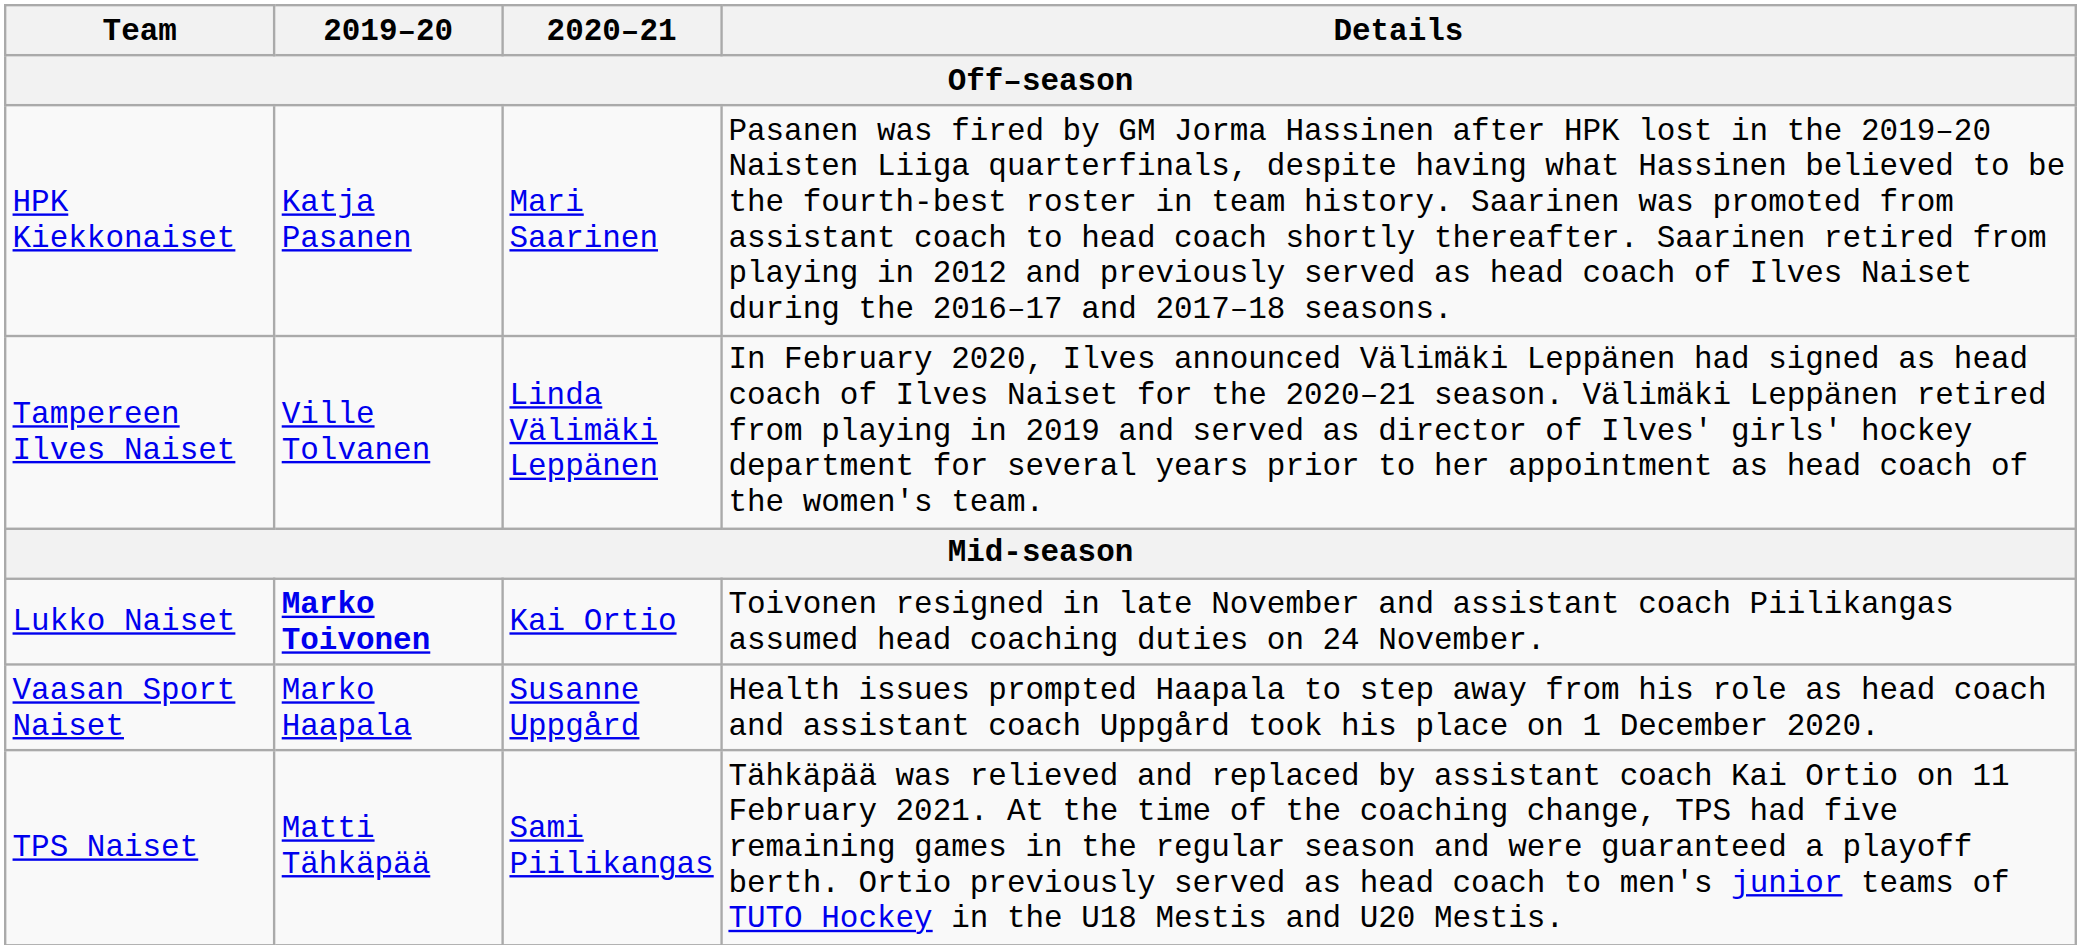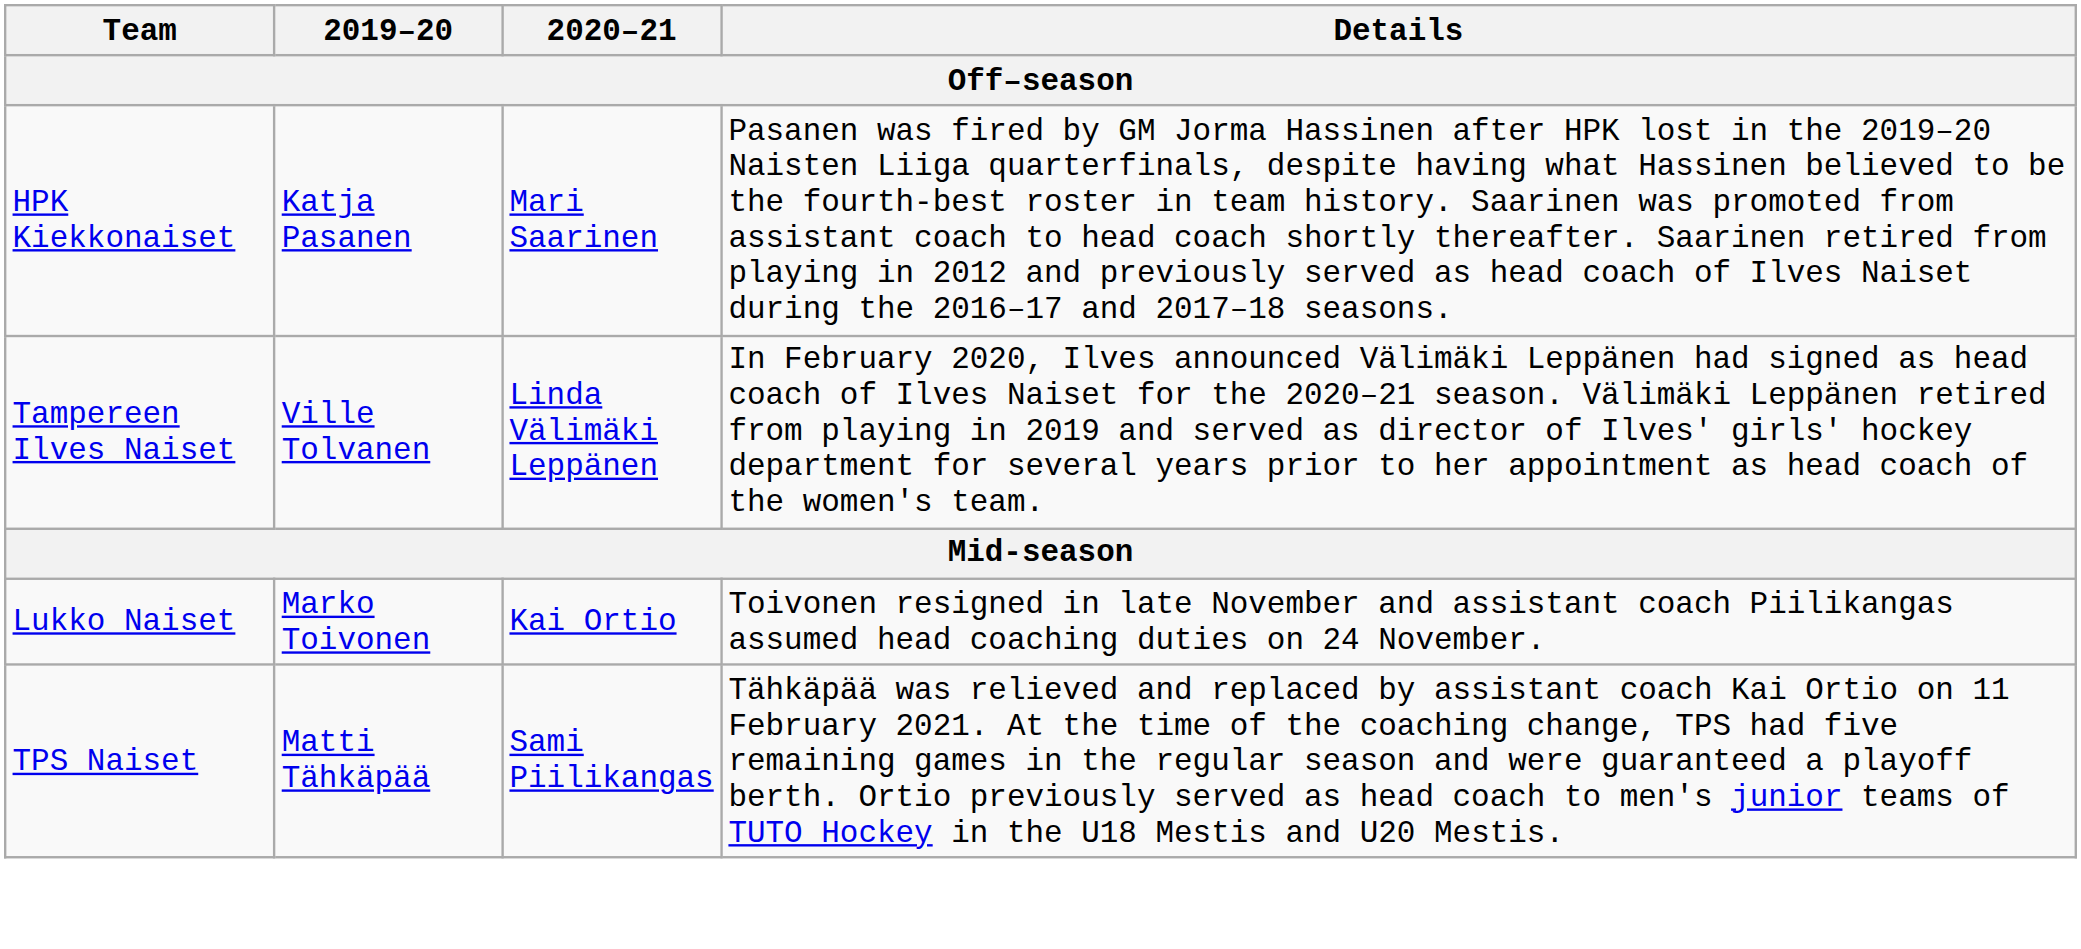Lukko Naiset | 2019–20: bold -> normal
- row: Vaasan Sport Naiset | Marko Haapala | Susanne Uppgård | Health issues prompted Haapala to step away from his role as head coach and assistant coach Uppgård took his place on 1 December 2020.
